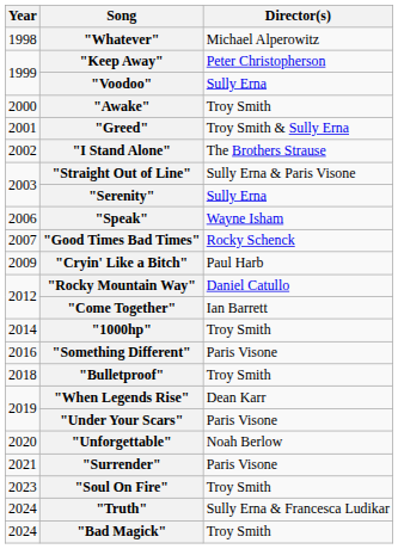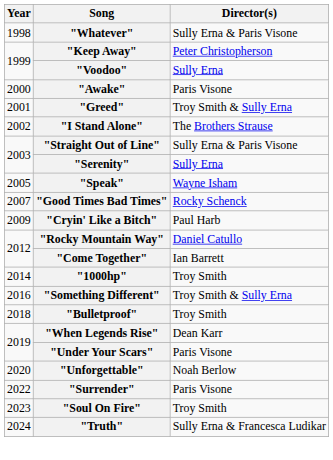"Whatever" | Director(s): Michael Alperowitz -> Sully Erna & Paris Visone
"Awake" | Director(s): Troy Smith -> Paris Visone
"Speak" | Year: 2006 -> 2005
"Something Different" | Director(s): Paris Visone -> Troy Smith & Sully Erna
"Surrender" | Year: 2021 -> 2022
- row: 2024 | "Bad Magick" | Troy Smith
